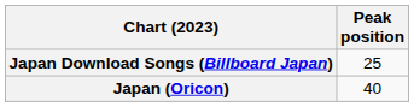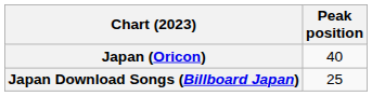rows swapped: Japan (Oricon) <-> Japan Download Songs (Billboard Japan)
